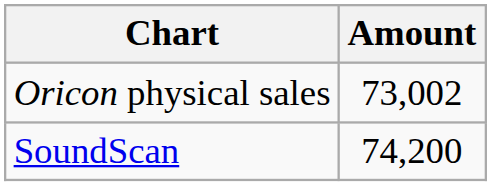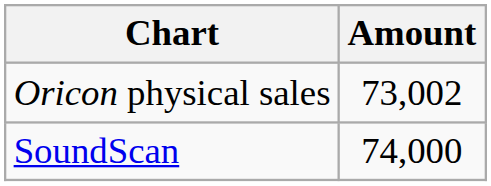SoundScan | Amount: 74,200 -> 74,000
